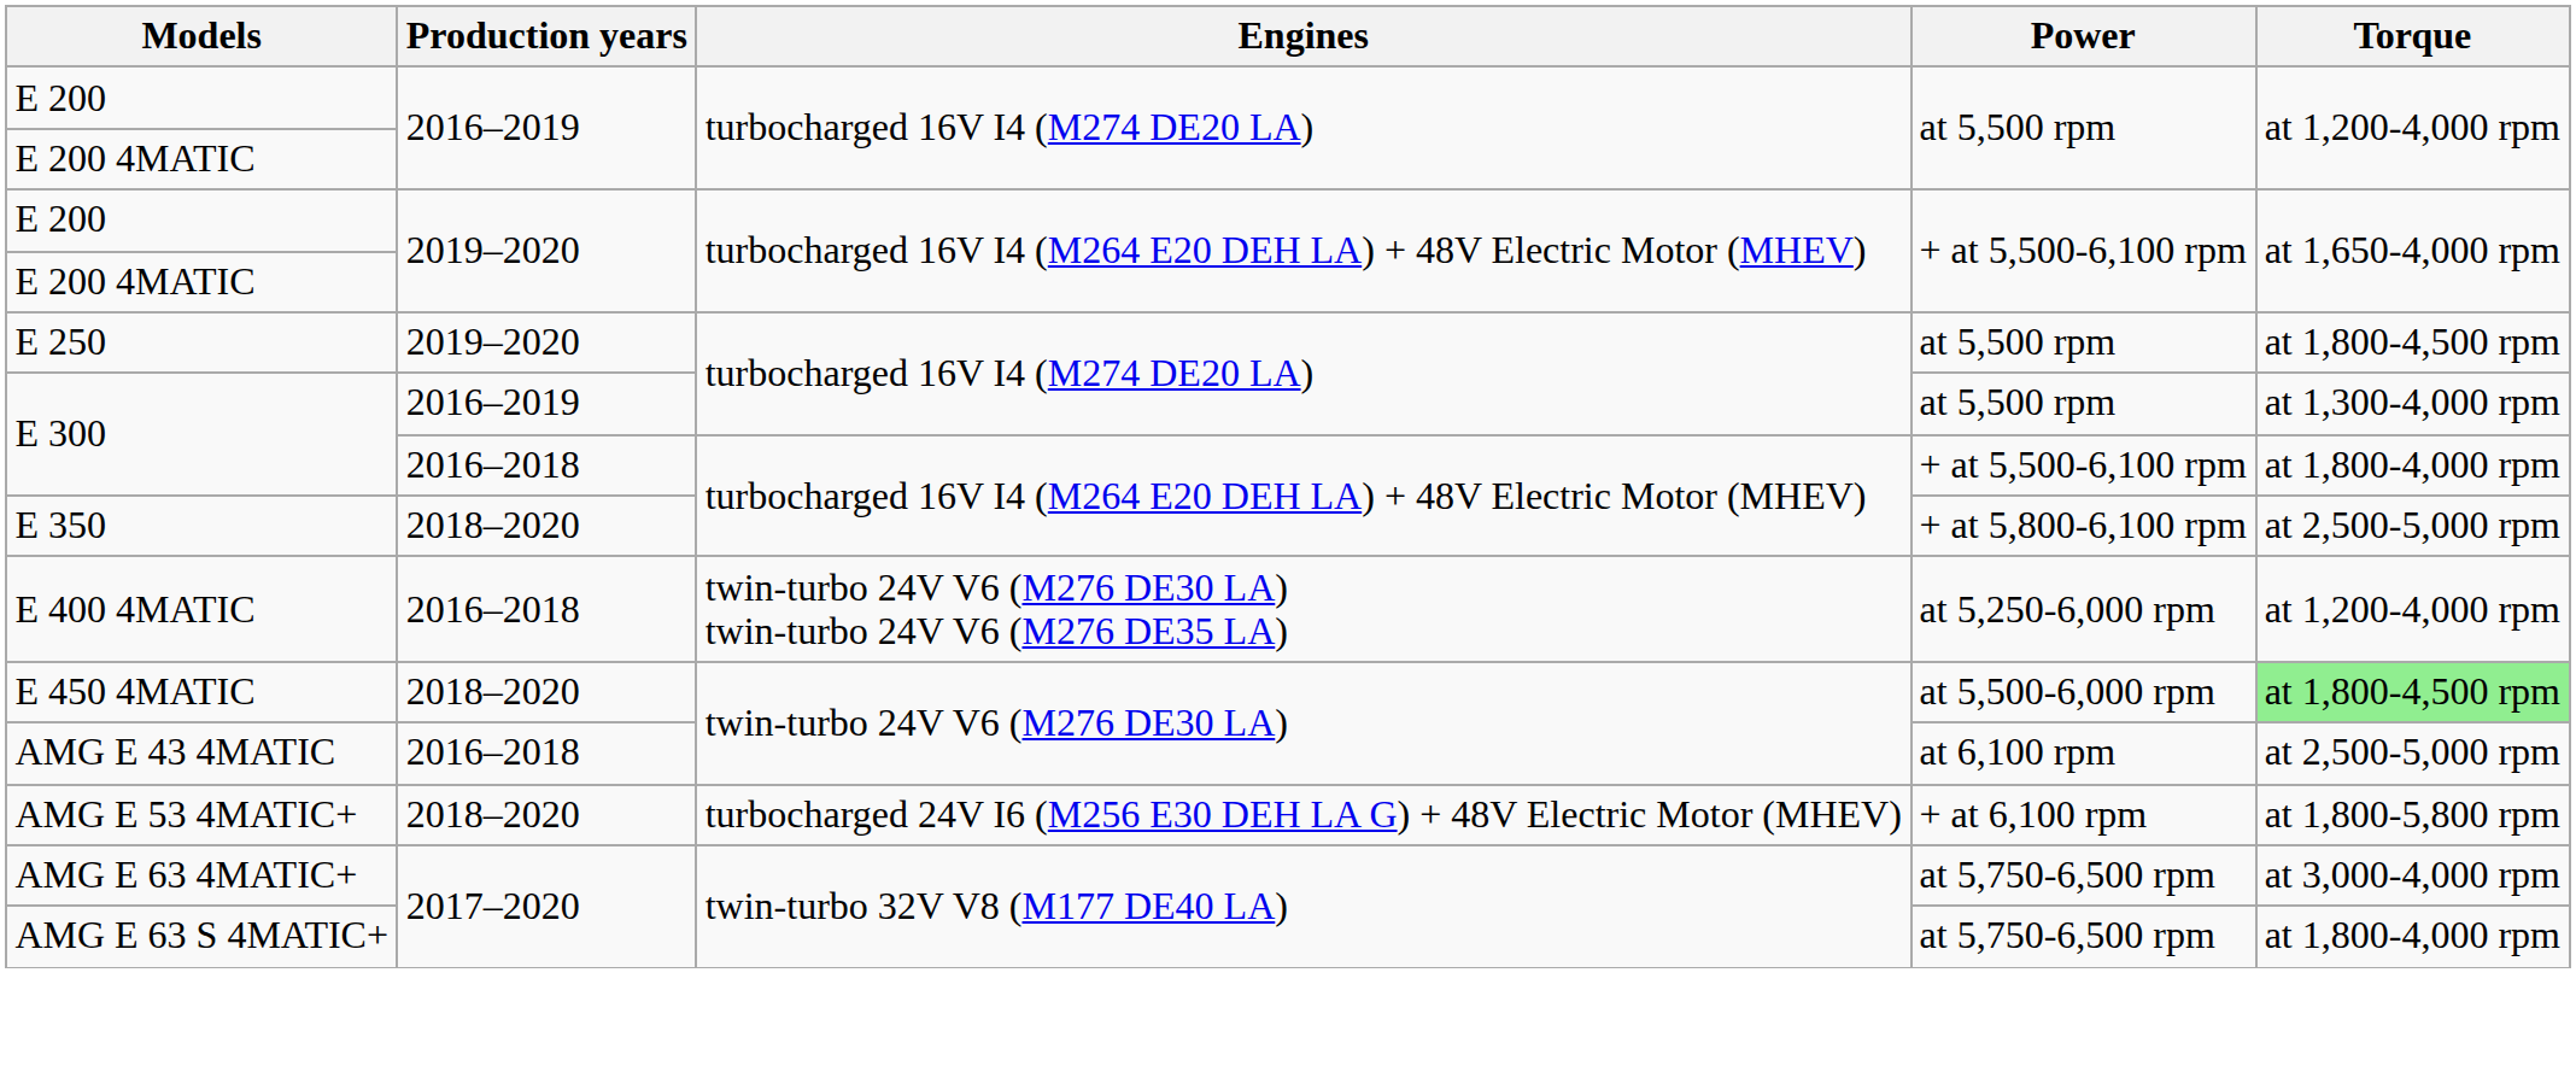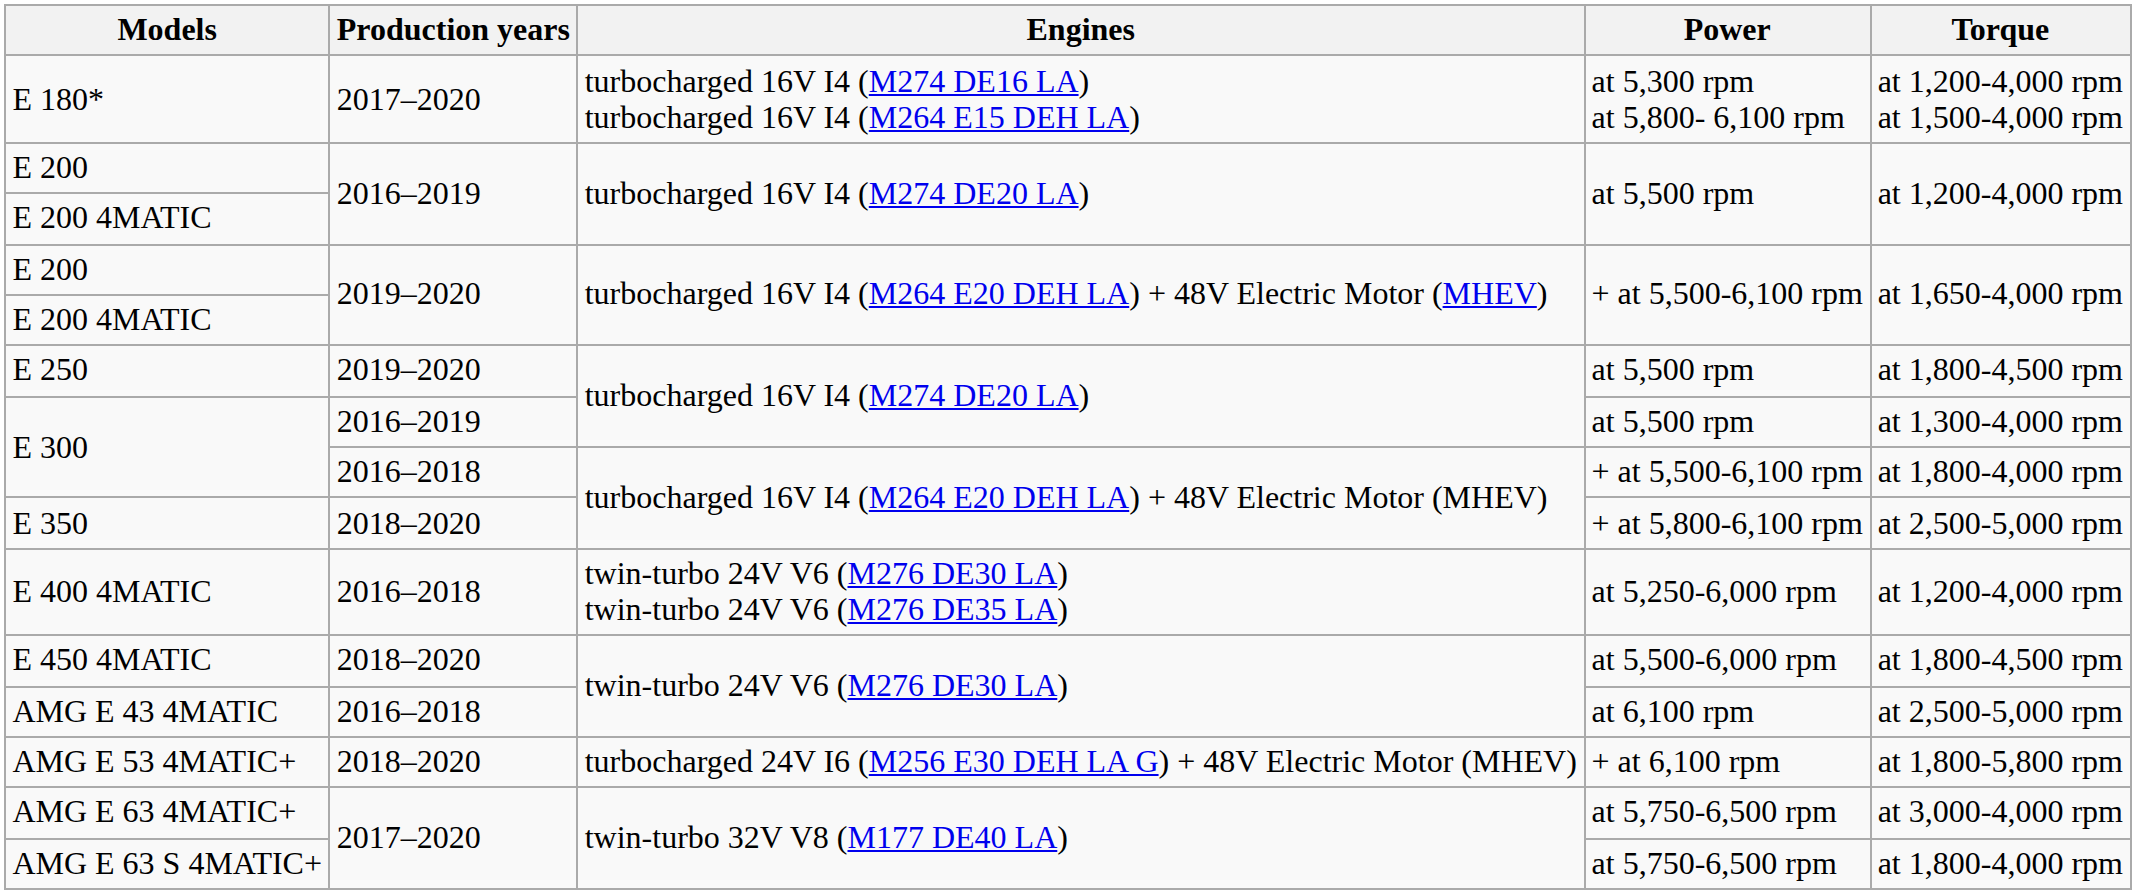+ row: E 180* | 2017–2020 | turbocharged 16V I4 (M274 DE16 LA) turbocharged 16V I4 (M264 E15 DEH LA) | at 5,300 rpm at 5,800- 6,100 rpm | at 1,200-4,000 rpm at 1,500-4,000 rpm
E 450 4MATIC | Torque: lightgreen background -> no background
